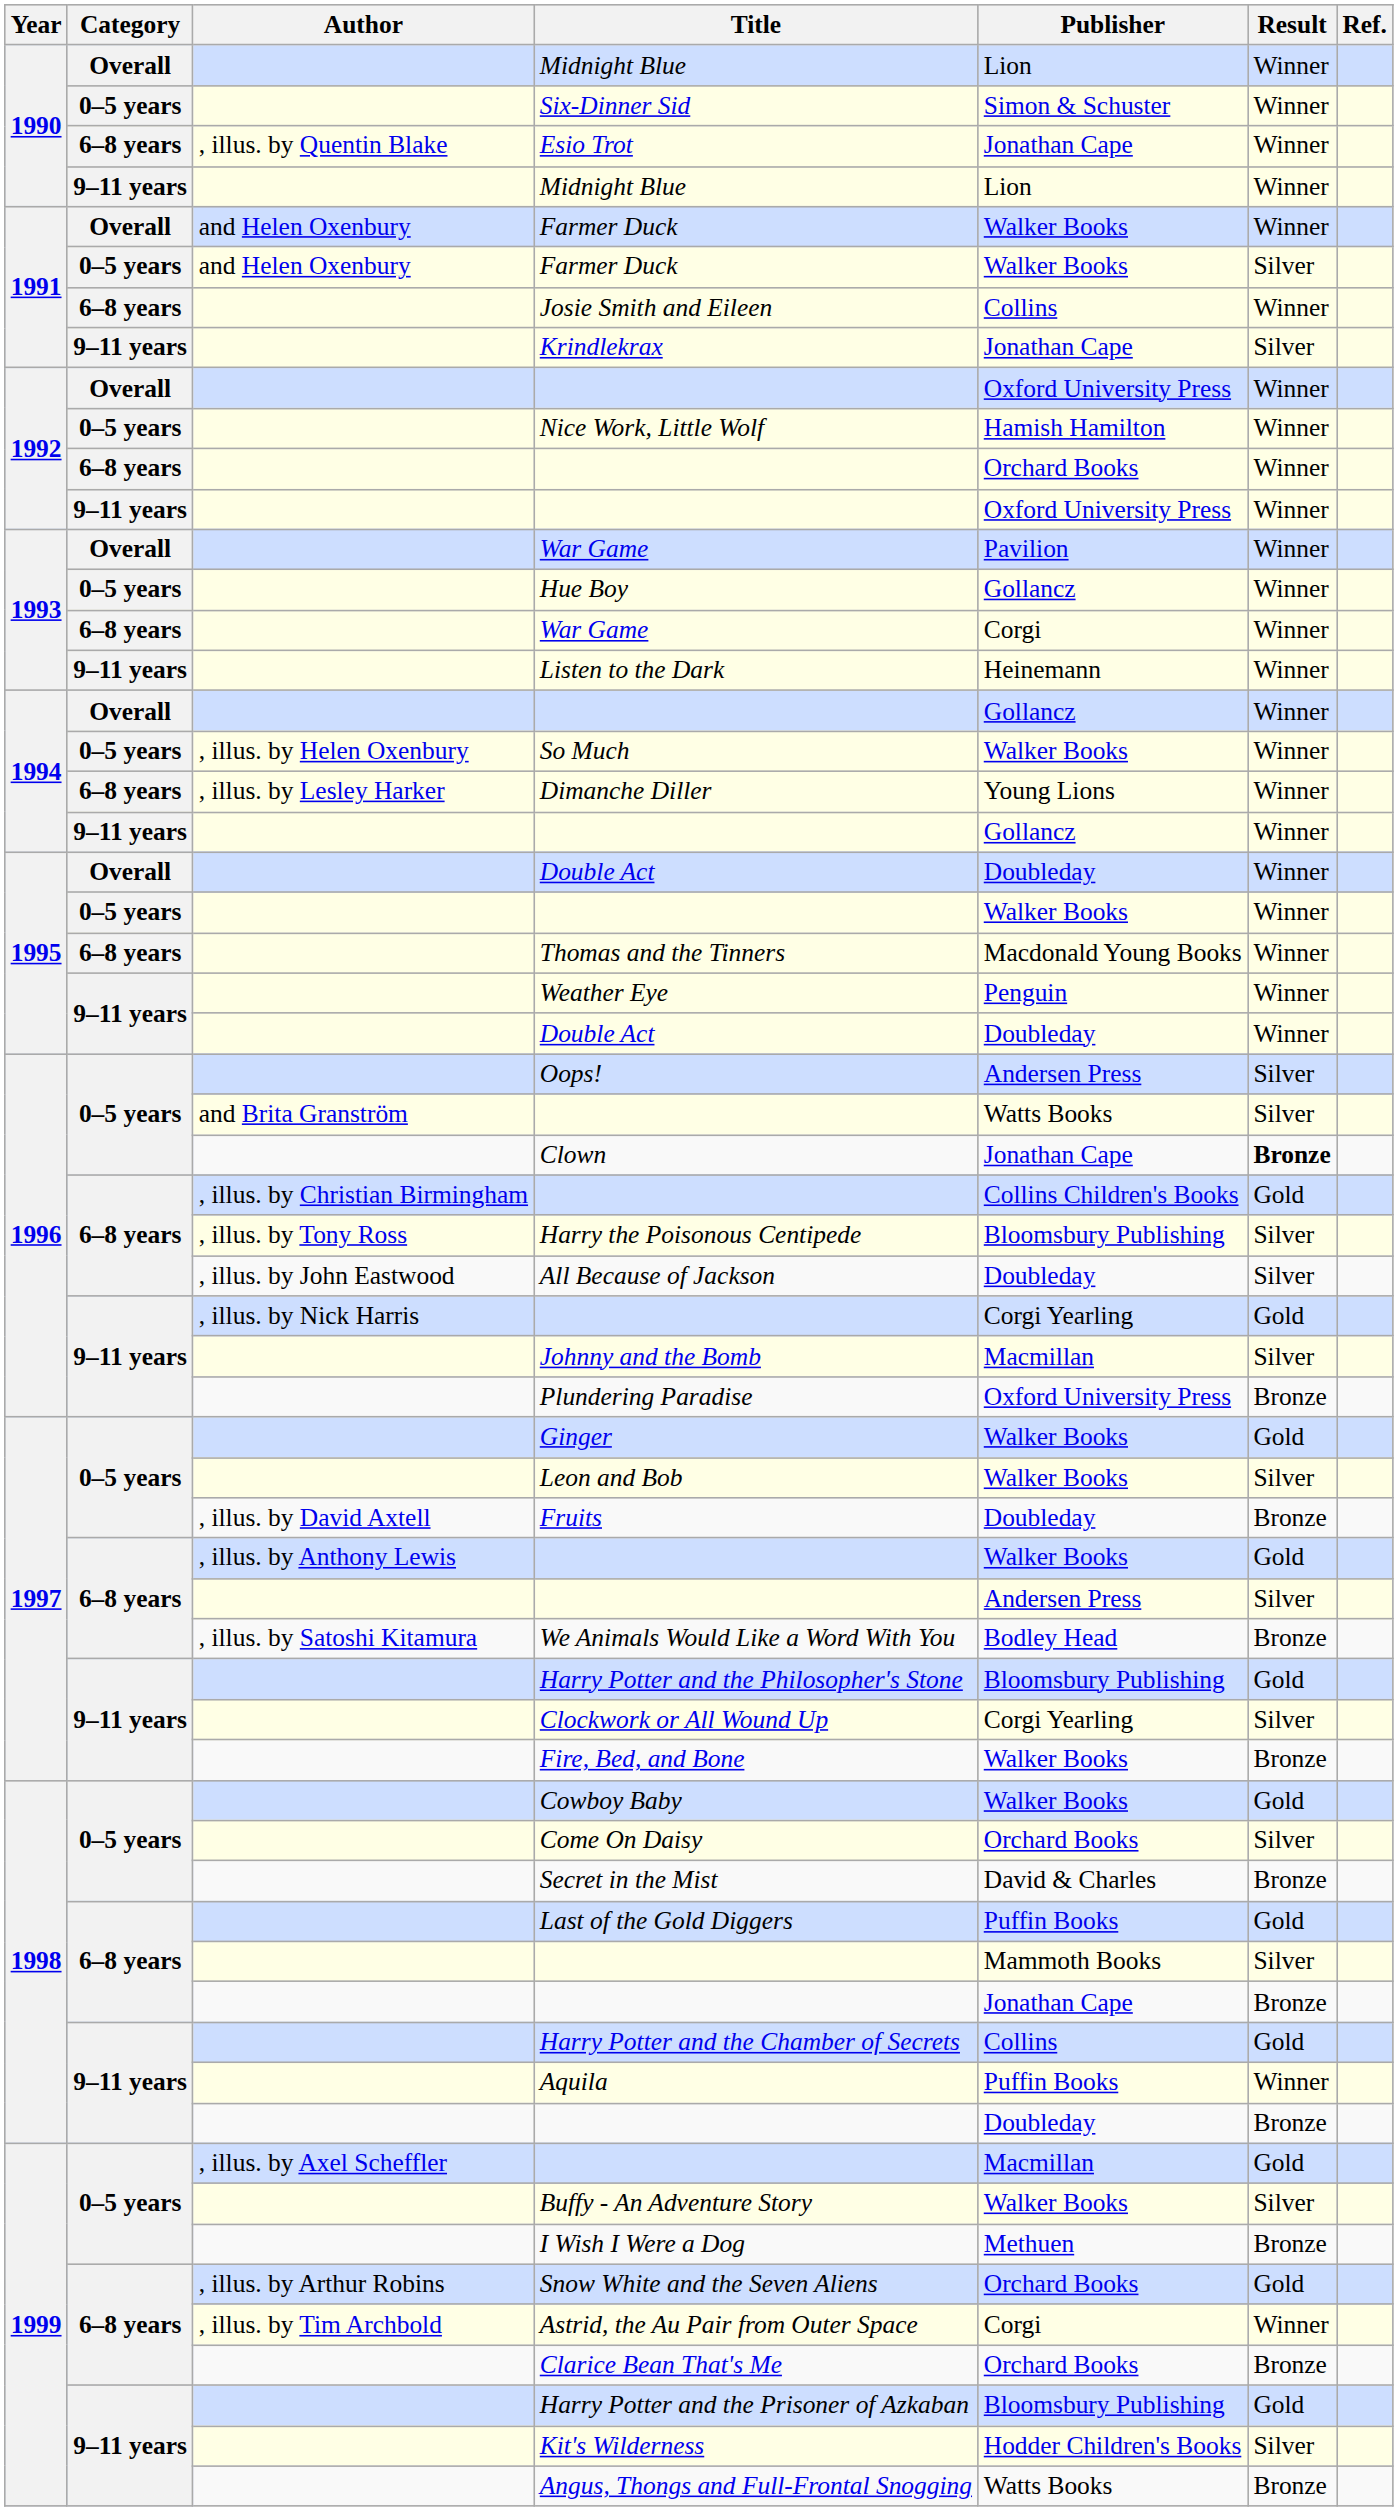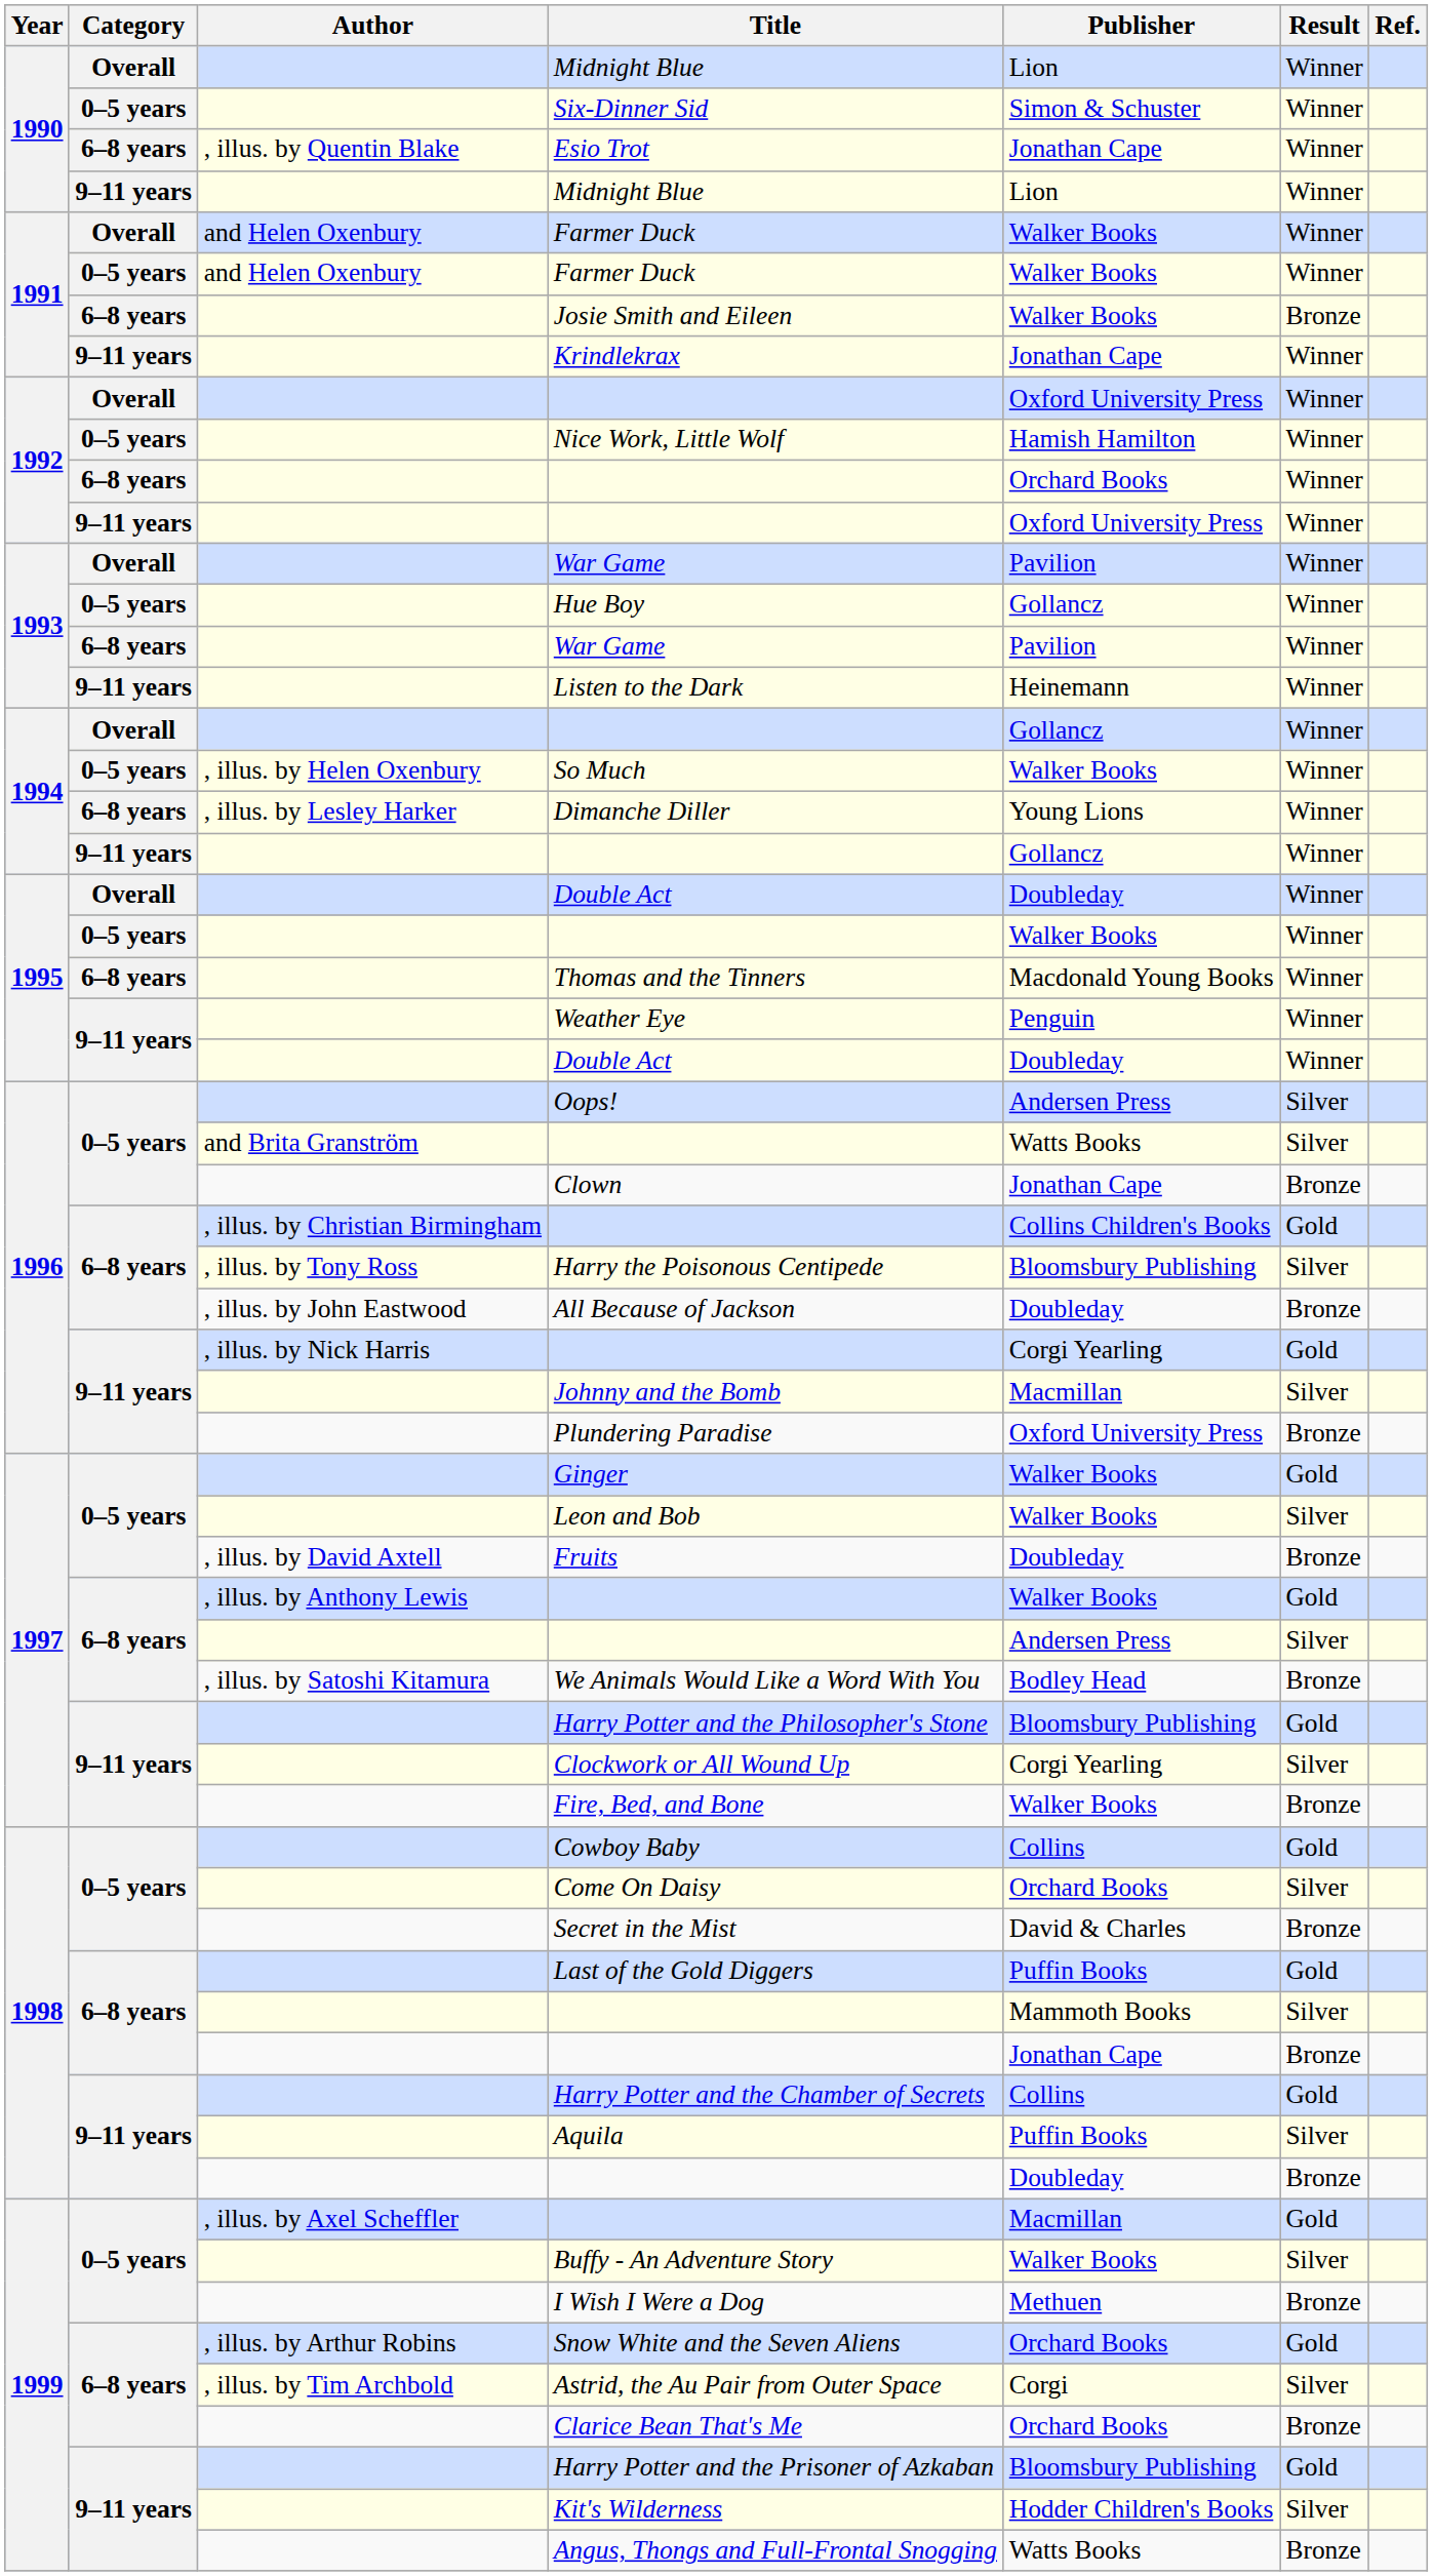0–5 years / Farmer Duck | Result: Silver -> Winner
Josie Smith and Eileen | Publisher: Collins -> Walker Books
Josie Smith and Eileen | Result: Winner -> Bronze
Krindlekrax | Result: Silver -> Winner
6–8 years / War Game | Publisher: Corgi -> Pavilion
Clown | Result: bold -> normal
All Because of Jackson | Result: Silver -> Bronze
Cowboy Baby | Publisher: Walker Books -> Collins
Aquila | Result: Winner -> Silver
Astrid, the Au Pair from Outer Space | Result: Winner -> Silver
